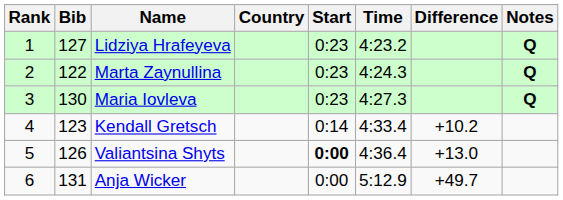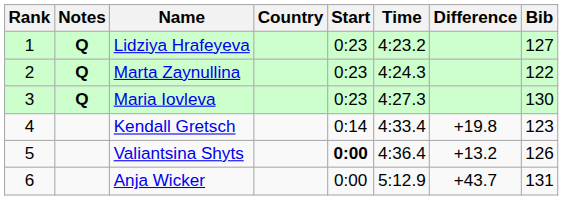columns swapped: Bib <-> Notes
Kendall Gretsch | Difference: +10.2 -> +19.8
Valiantsina Shyts | Difference: +13.0 -> +13.2
Anja Wicker | Difference: +49.7 -> +43.7
